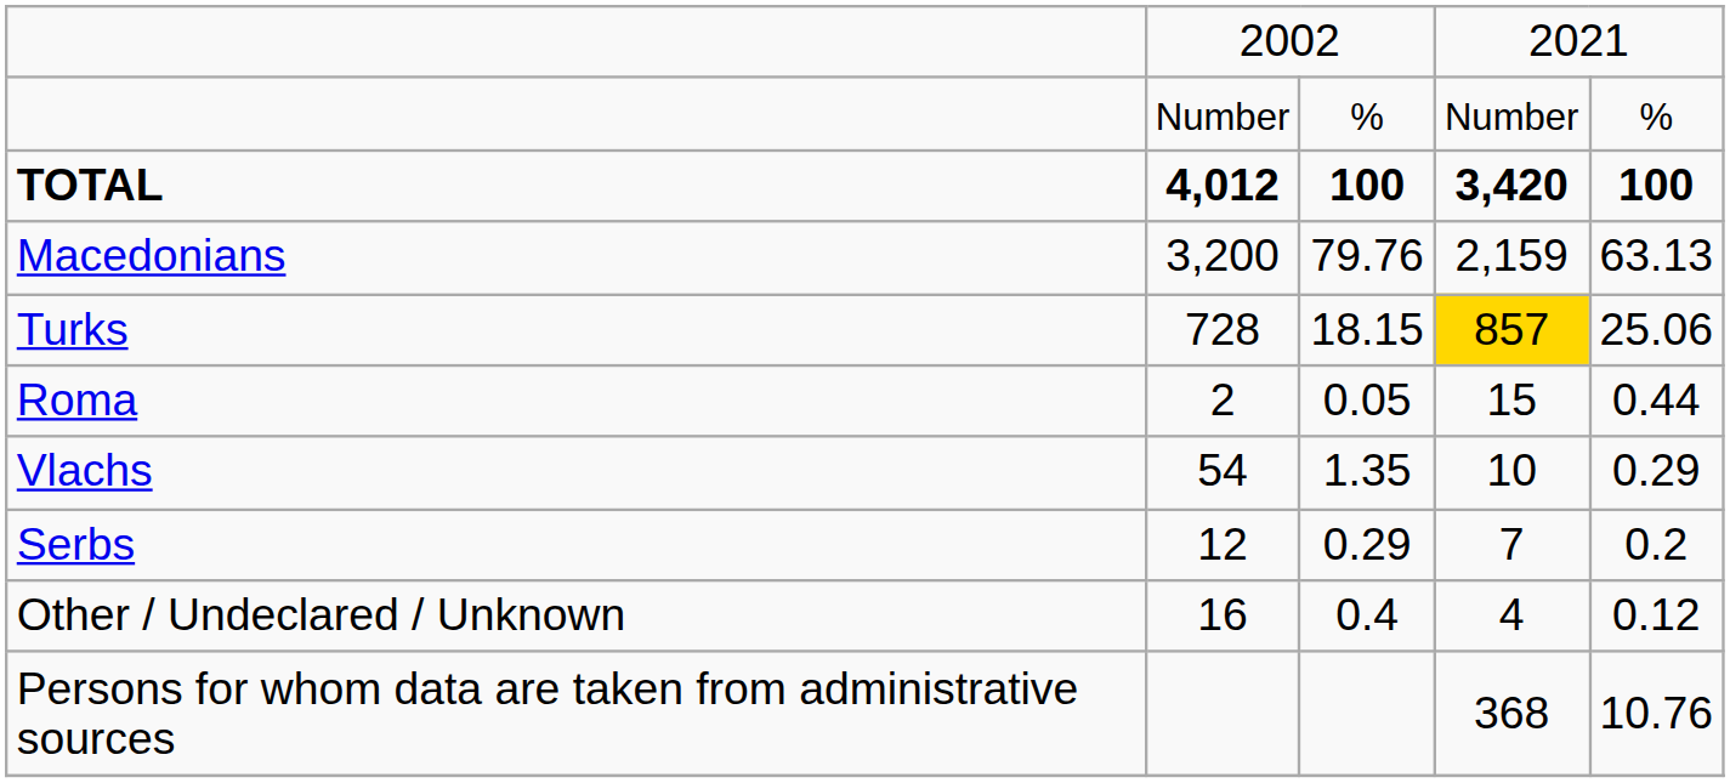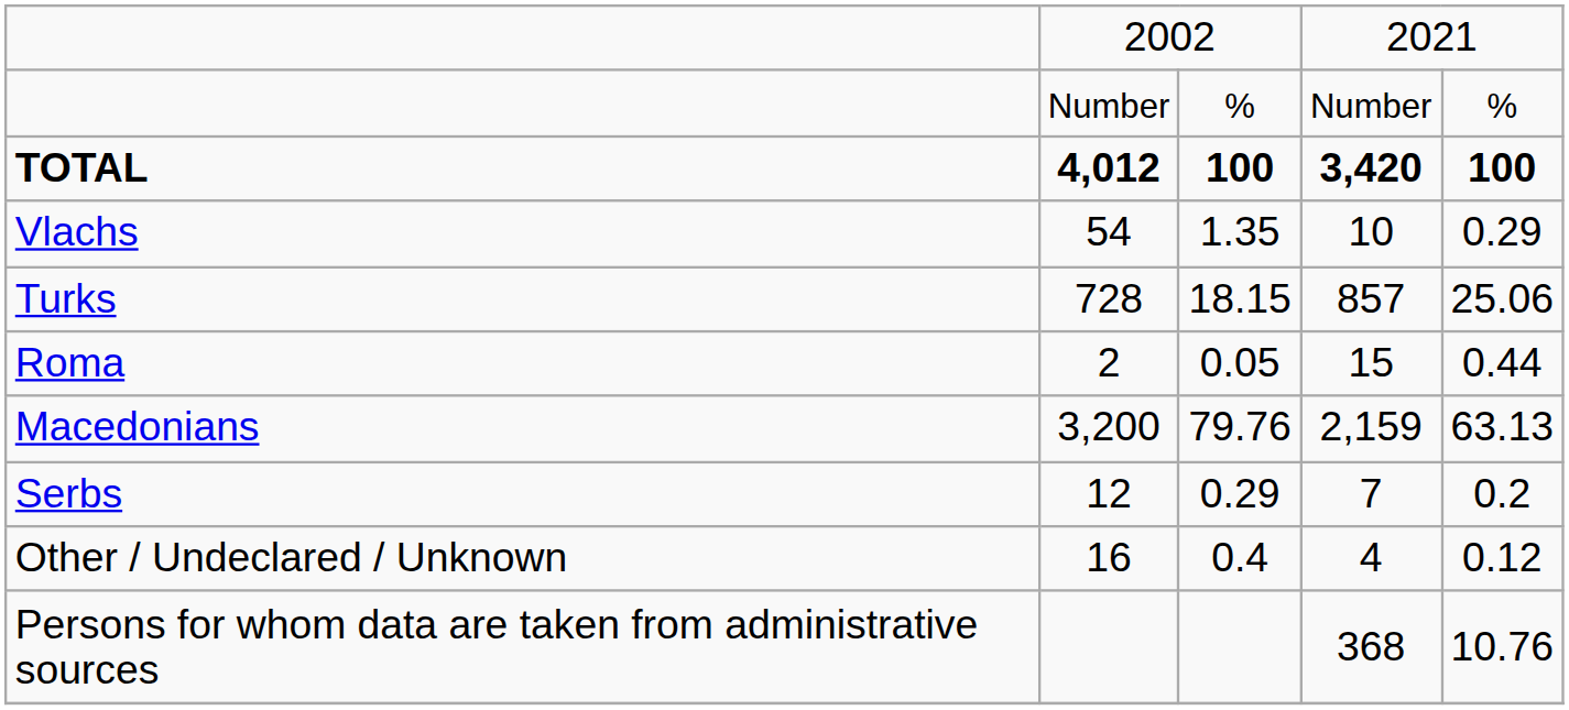rows swapped: Macedonians <-> Vlachs
Turks | column 4: gold background -> no background
